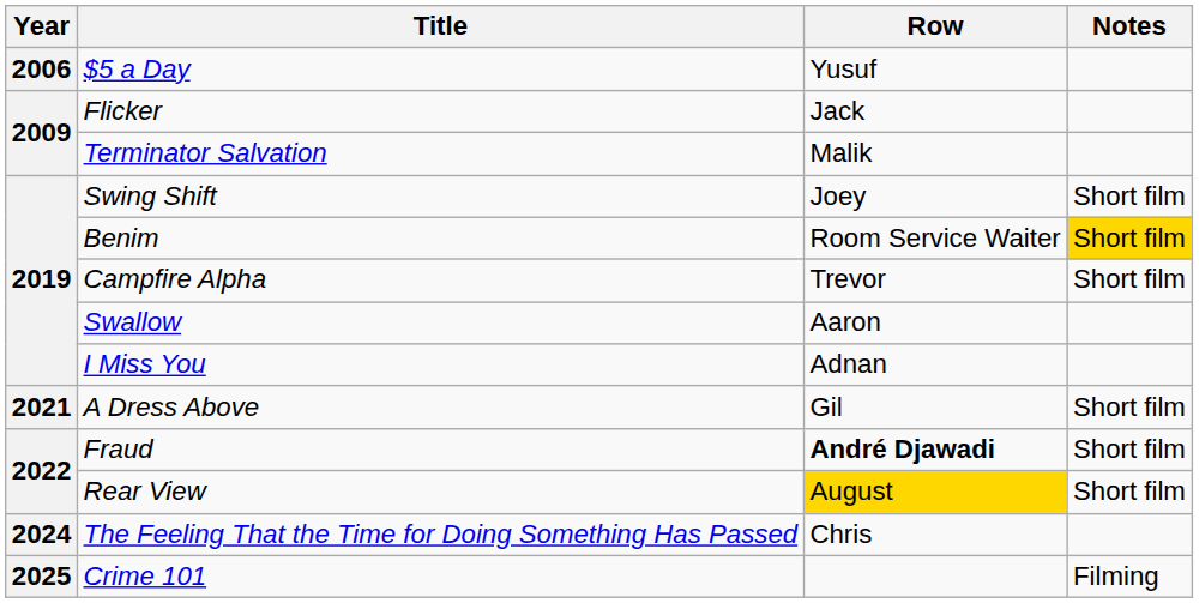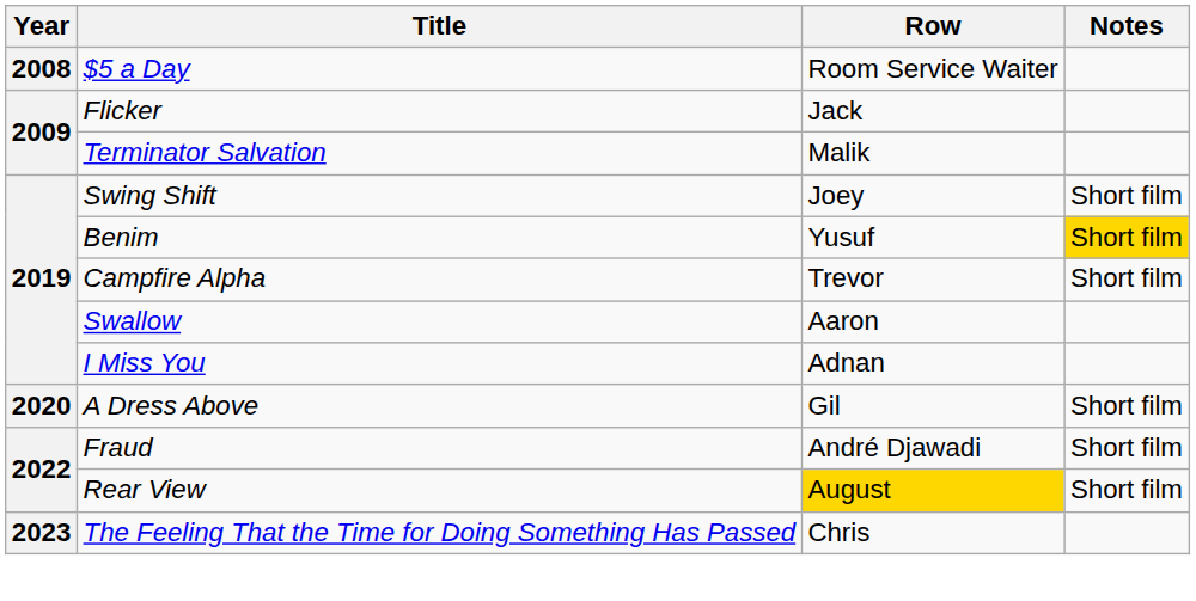$5 a Day | Year: 2006 -> 2008
$5 a Day | Row: Yusuf -> Room Service Waiter
Benim | Row: Room Service Waiter -> Yusuf
A Dress Above | Year: 2021 -> 2020
Fraud | Row: bold -> normal
The Feeling That the Time for Doing Something Has Passed | Year: 2024 -> 2023
- row: 2025 | Crime 101 | Filming
